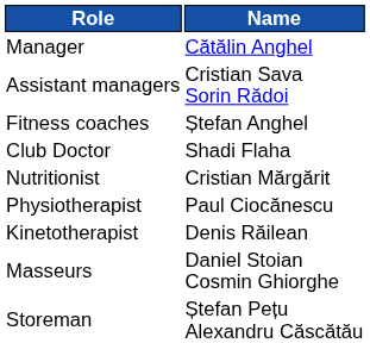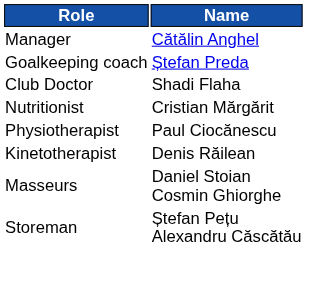- row: Assistant managers | Cristian Sava Sorin Rădoi
+ row: Goalkeeping coach | Ștefan Preda
- row: Fitness coaches | Ștefan Anghel
